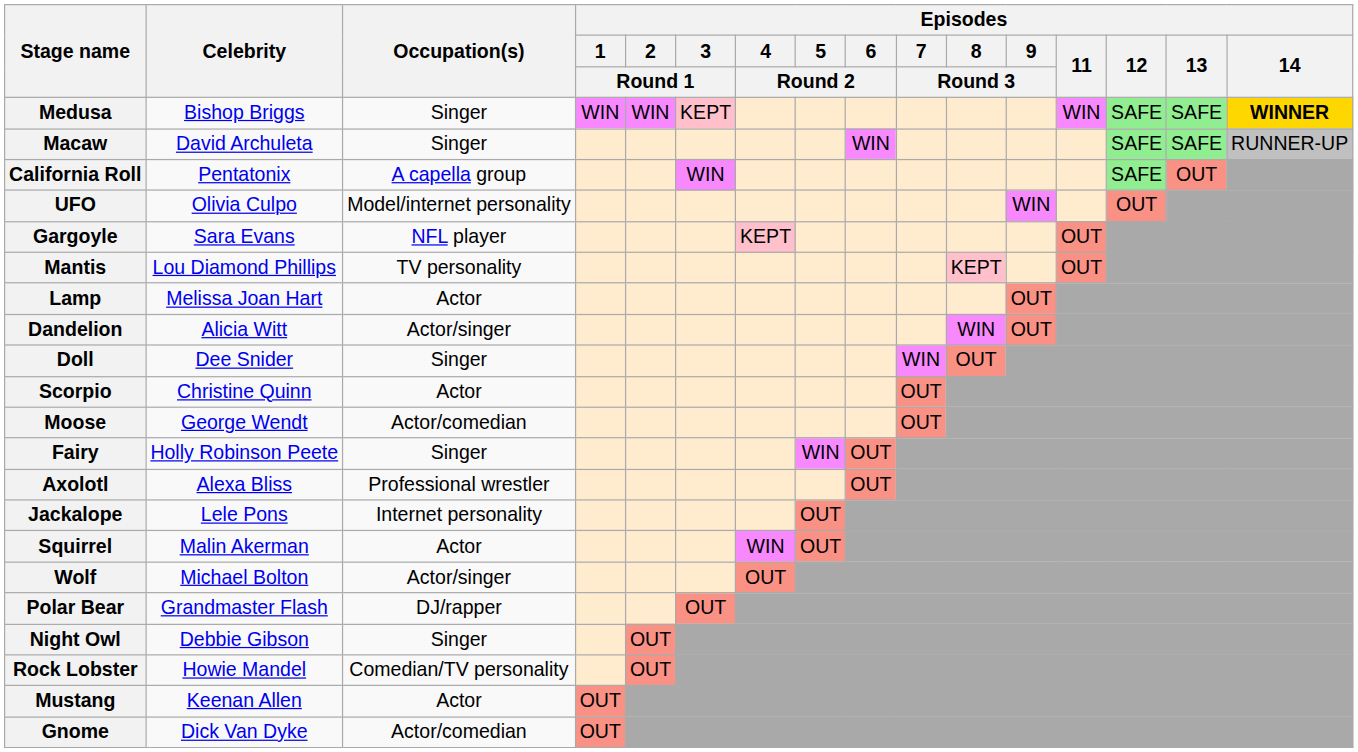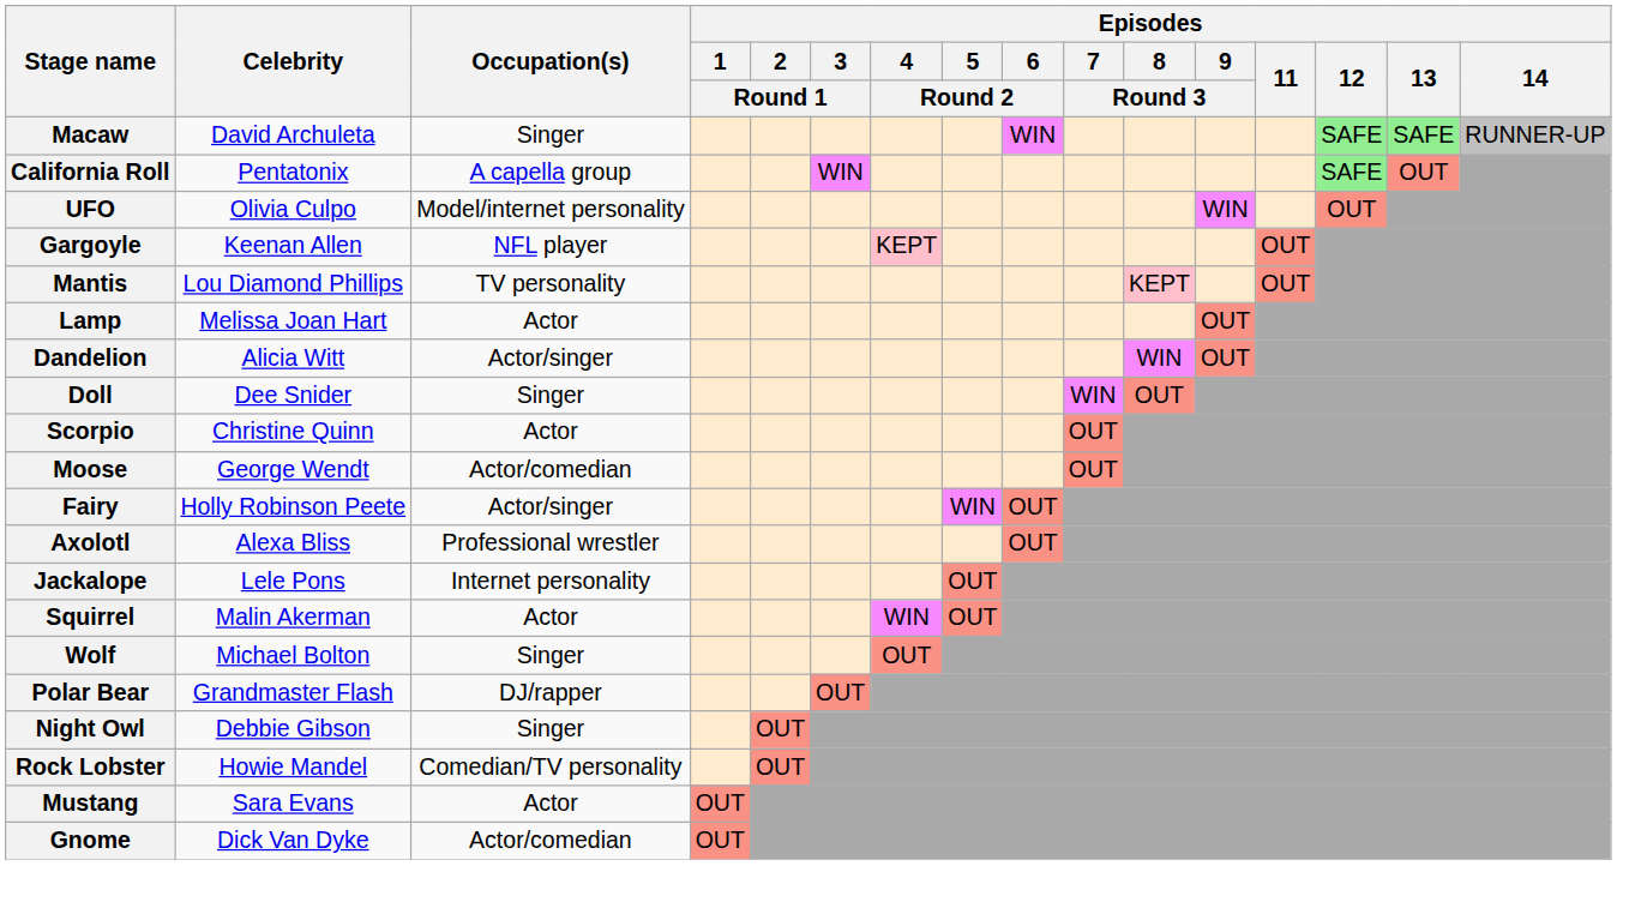- row: Medusa | Bishop Briggs | Singer | WIN | WIN | KEPT | WIN | SAFE | SAFE | WINNER
Gargoyle | Celebrity: Sara Evans -> Keenan Allen
Fairy | Occupation(s): Singer -> Actor/singer
Wolf | Occupation(s): Actor/singer -> Singer
Mustang | Celebrity: Keenan Allen -> Sara Evans
